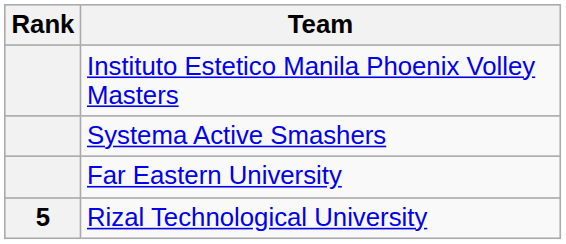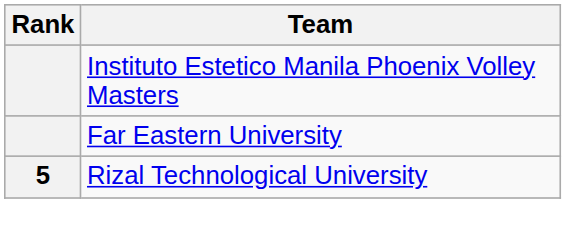- row: Systema Active Smashers
